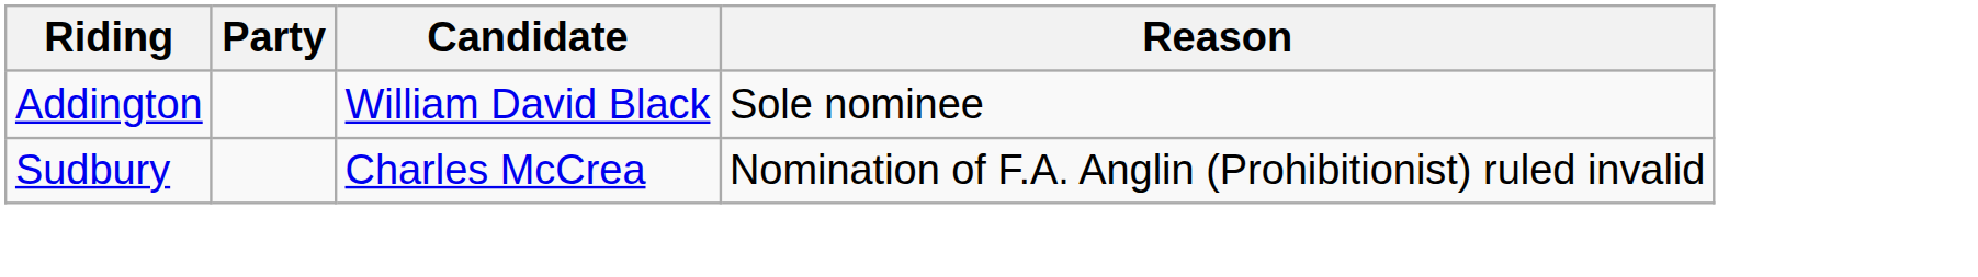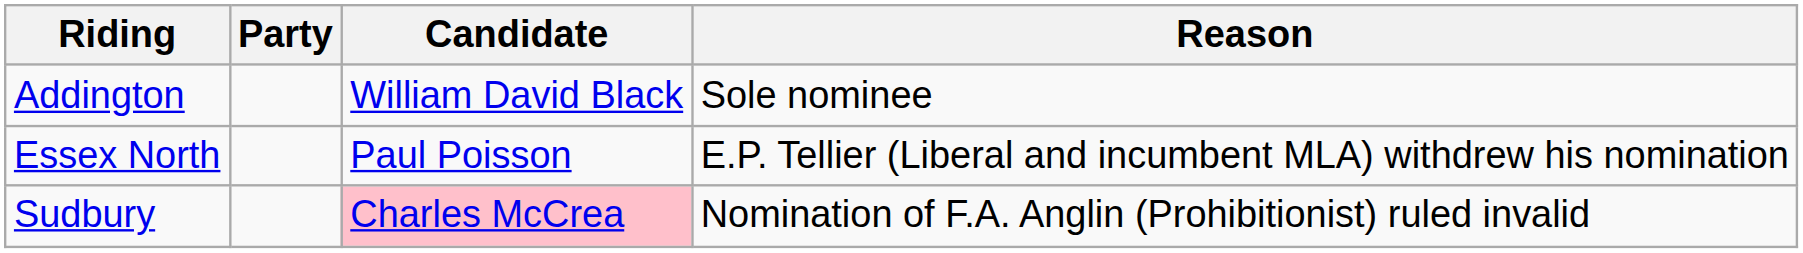+ row: Essex North | Paul Poisson | E.P. Tellier (Liberal and incumbent MLA) withdrew his nomination
Sudbury | Candidate: no background -> pink background
